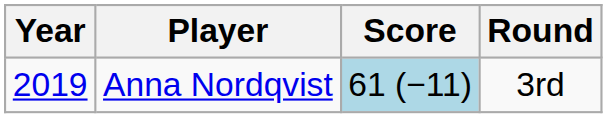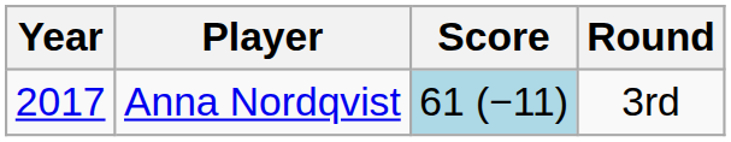Anna Nordqvist | Year: 2019 -> 2017
